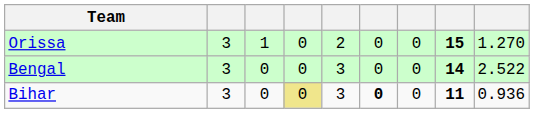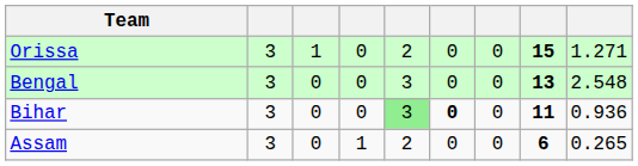Orissa | column 9: 1.270 -> 1.271
Bengal | column 8: 14 -> 13
Bengal | column 9: 2.522 -> 2.548
Bihar | column 4: khaki background -> no background
Bihar | column 5: no background -> lightgreen background
+ row: Assam | 3 | 0 | 1 | 2 | 0 | 0 | 6 | 0.265
